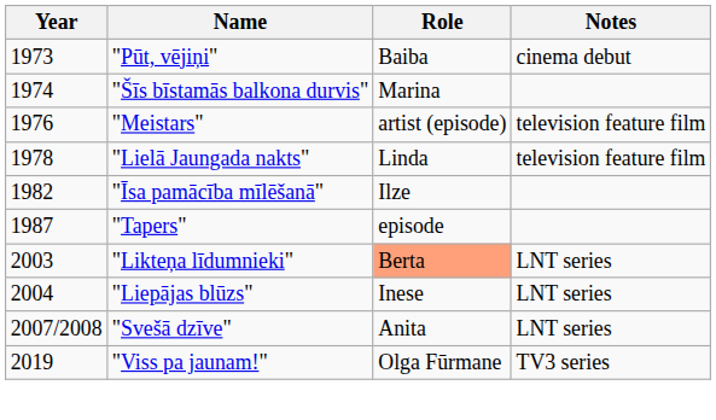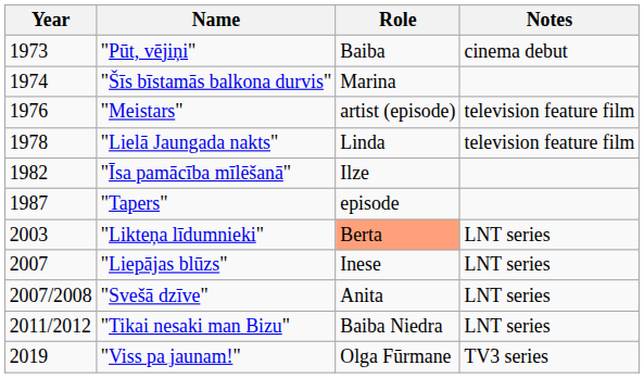"Liepājas blūzs" | Year: 2004 -> 2007
+ row: 2011/2012 | "Tikai nesaki man Bizu" | Baiba Niedra | LNT series
